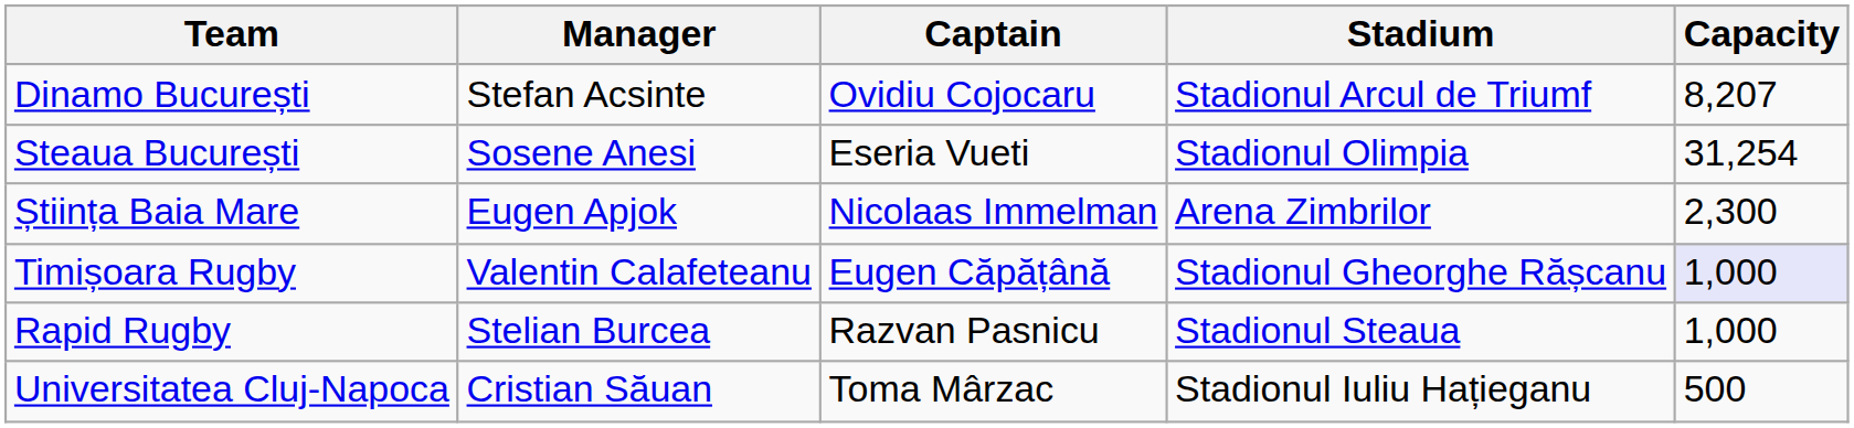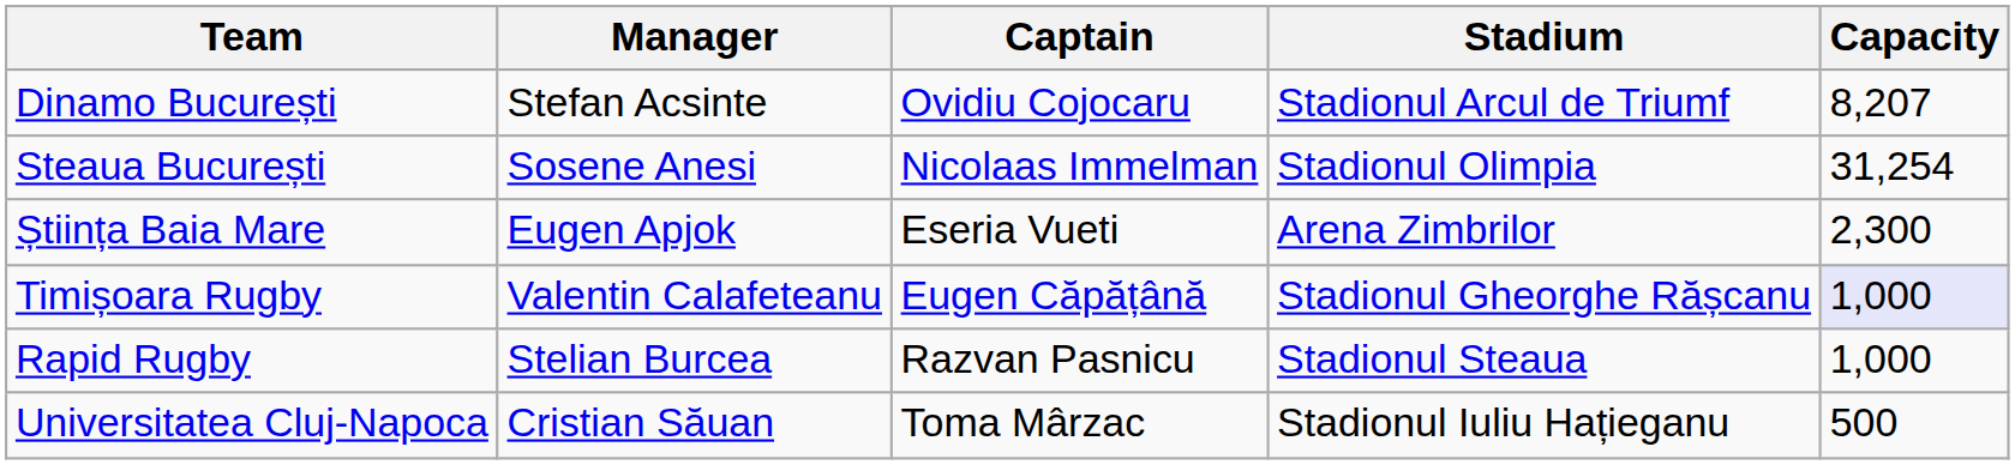Steaua București | Captain: Eseria Vueti -> Nicolaas Immelman
Știința Baia Mare | Captain: Nicolaas Immelman -> Eseria Vueti
